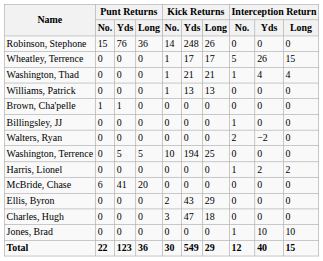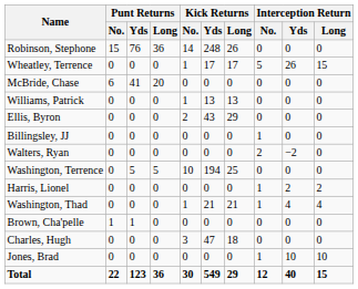rows swapped: Washington, Thad <-> McBride, Chase
rows swapped: Brown, Cha'pelle <-> Ellis, Byron
